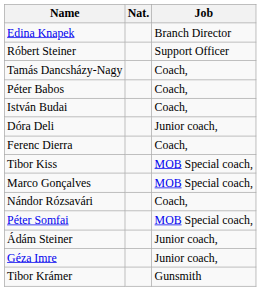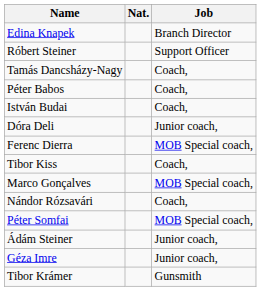Ferenc Dierra | Job: Coach, -> MOB Special coach,
Tibor Kiss | Job: MOB Special coach, -> Coach,
